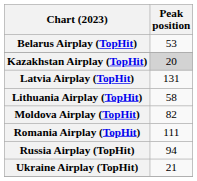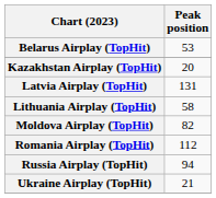Kazakhstan Airplay (TopHit) | Peak position: lightgrey background -> no background
Romania Airplay (TopHit) | Peak position: 111 -> 112
